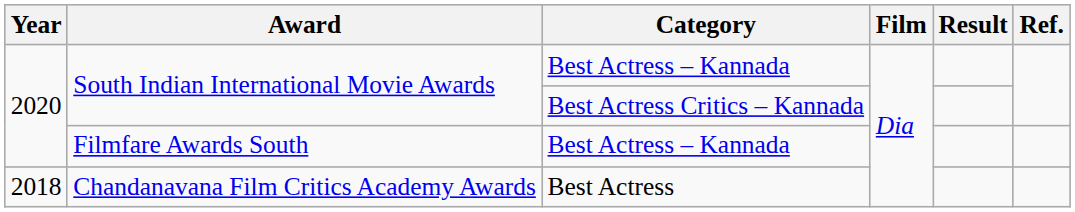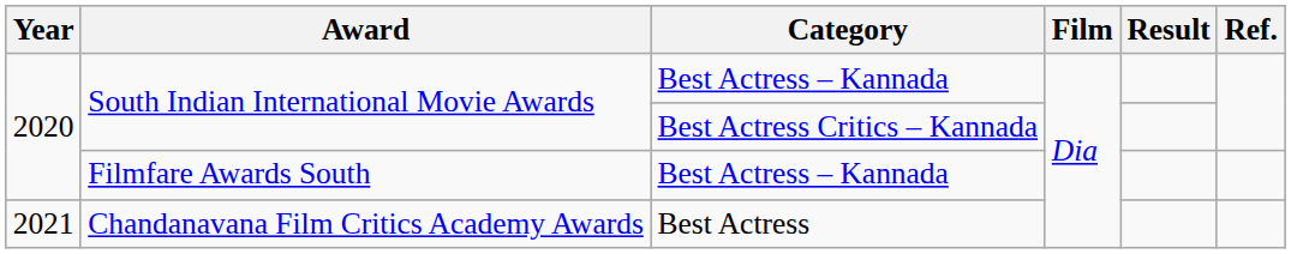Chandanavana Film Critics Academy Awards | Year: 2018 -> 2021
